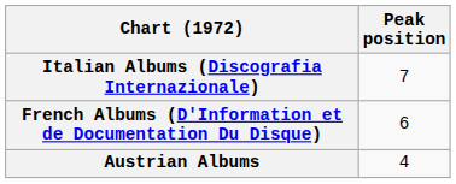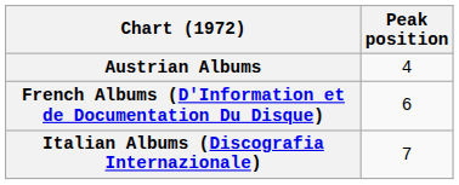rows swapped: Austrian Albums <-> Italian Albums (Discografia Internazionale)
